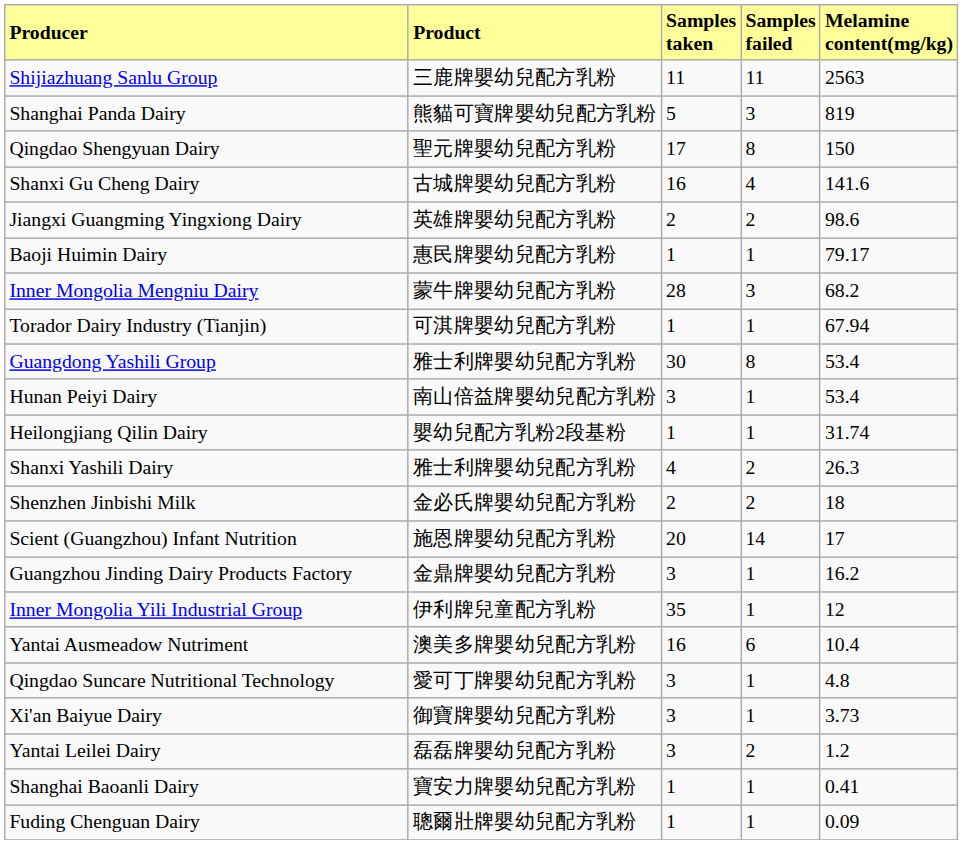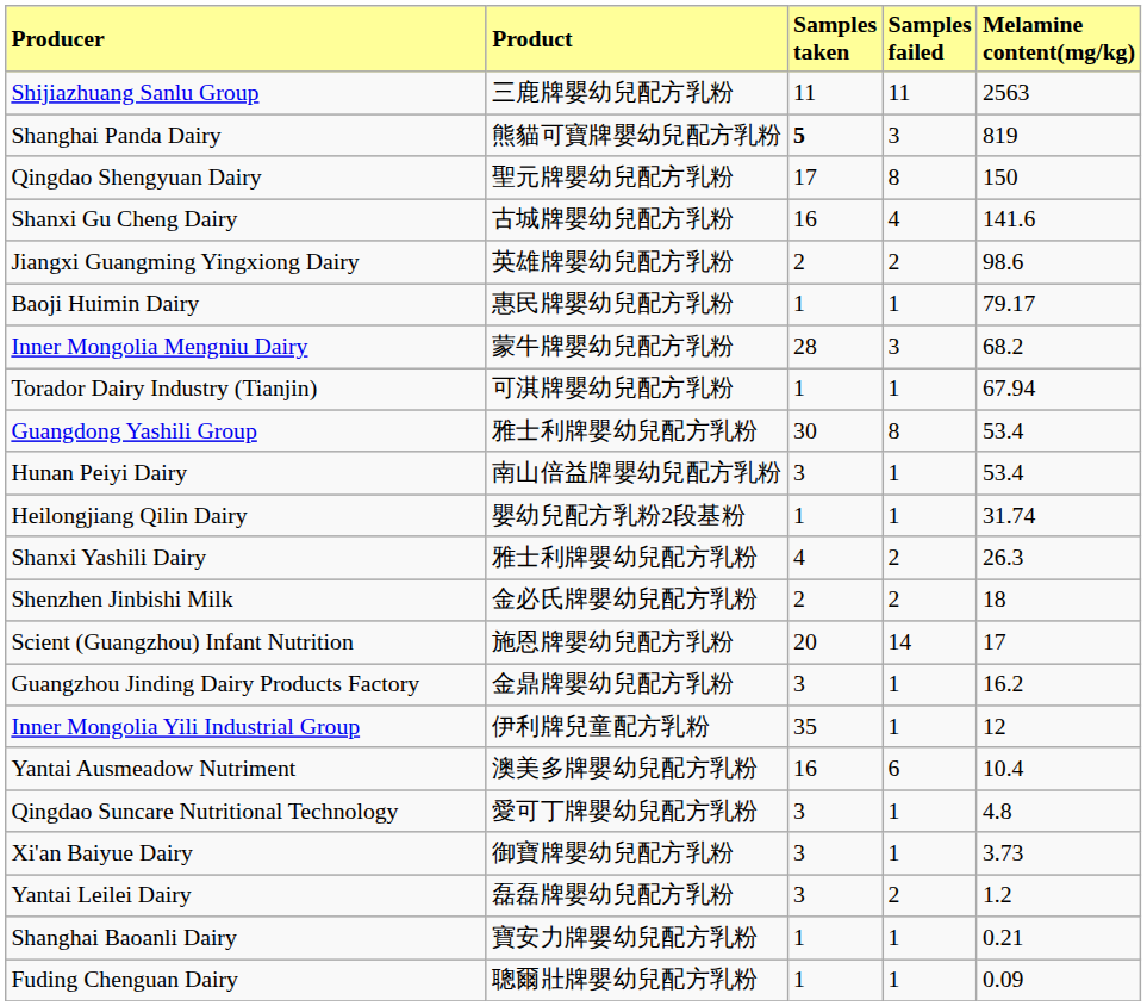Shanghai Panda Dairy | column 3: normal -> bold
Shanghai Baoanli Dairy | column 5: 0.41 -> 0.21
